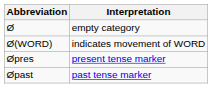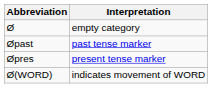rows swapped: Øpast <-> Ø(WORD)
